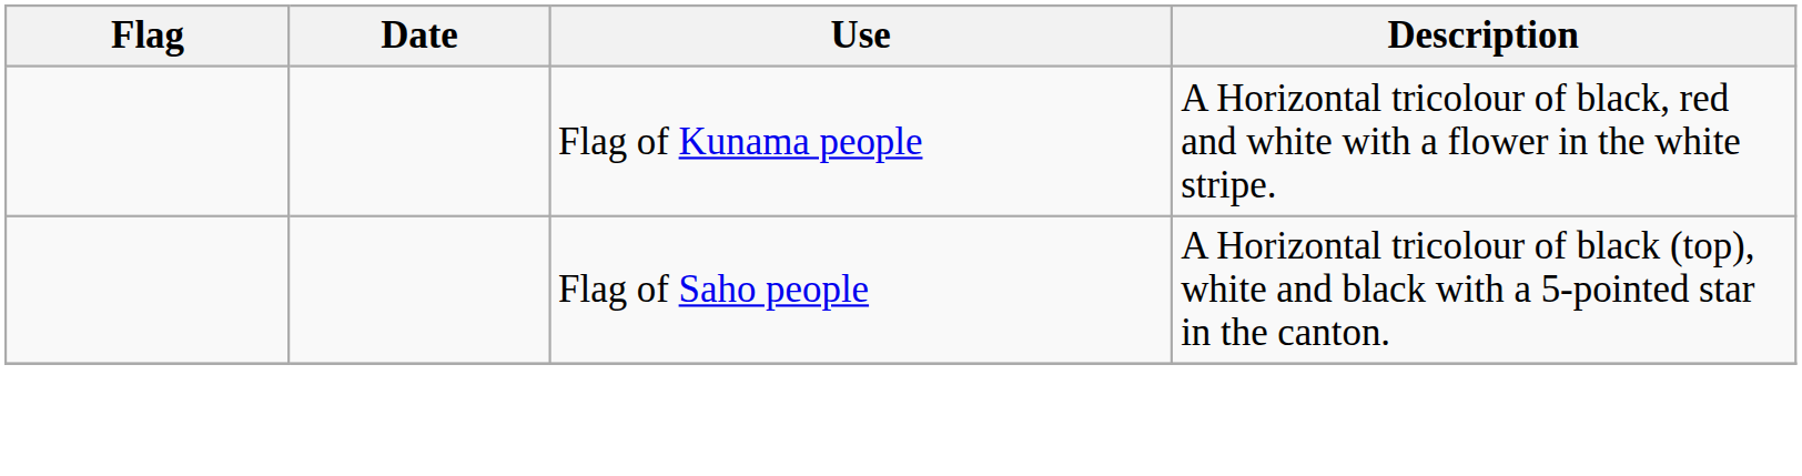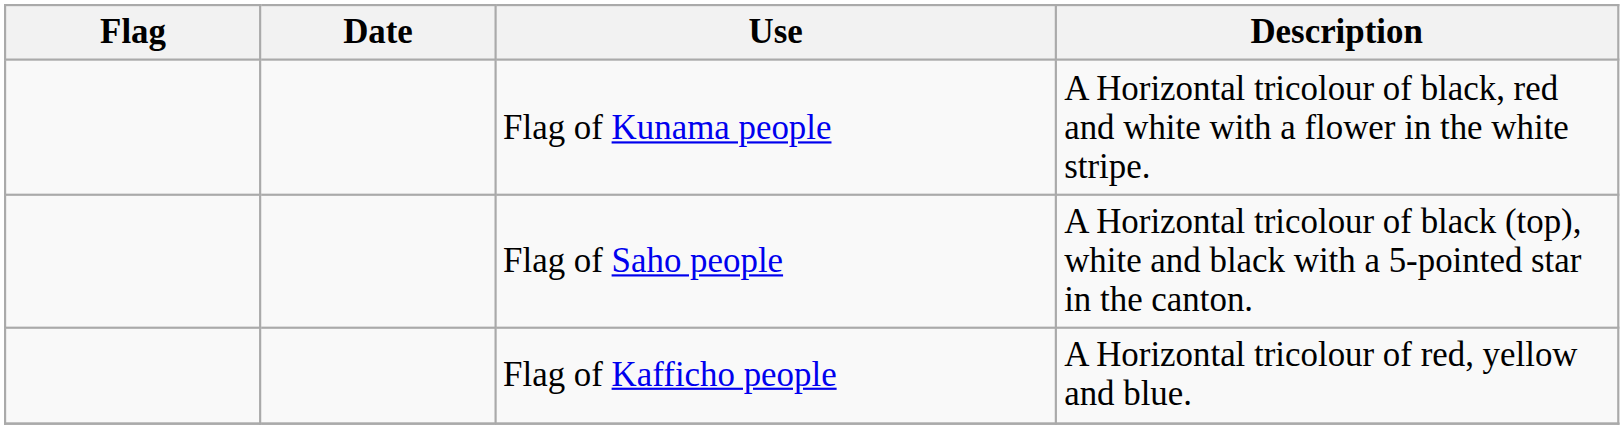+ row: Flag of Kafficho people | A Horizontal tricolour of red, yellow and blue.
